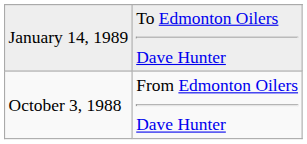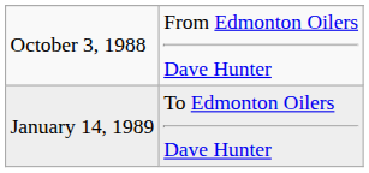rows swapped: October 3, 1988 <-> January 14, 1989
